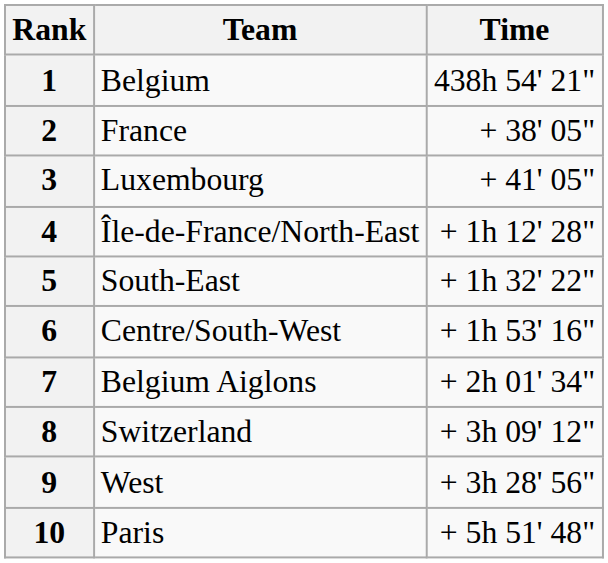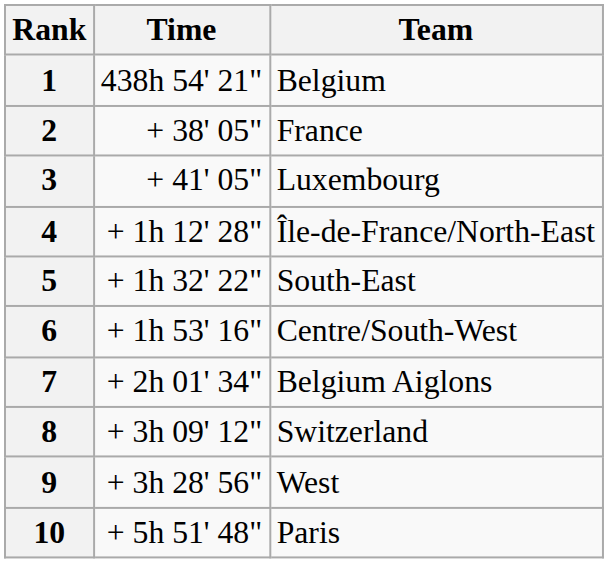columns swapped: Team <-> Time
